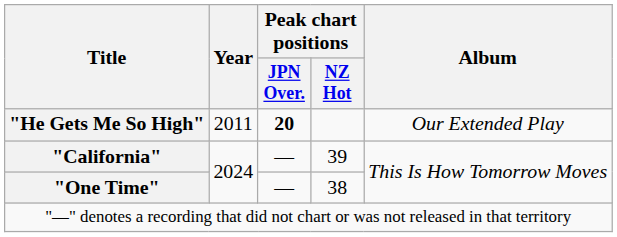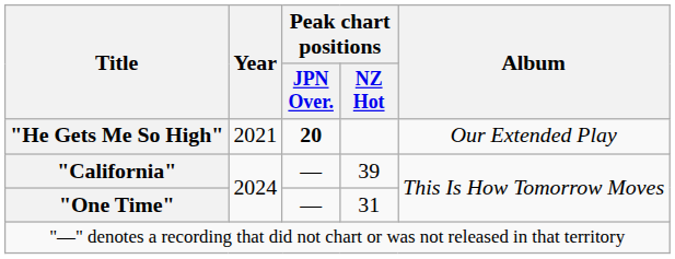"He Gets Me So High" | Year: 2011 -> 2021
"One Time" | Peak chart positions / NZ Hot: 38 -> 31
